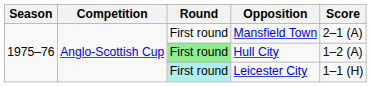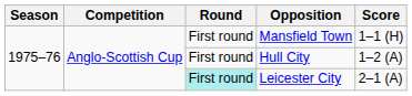Mansfield Town | Score: 2–1 (A) -> 1–1 (H)
Hull City | Round: lightgreen background -> no background
Leicester City | Score: 1–1 (H) -> 2–1 (A)
